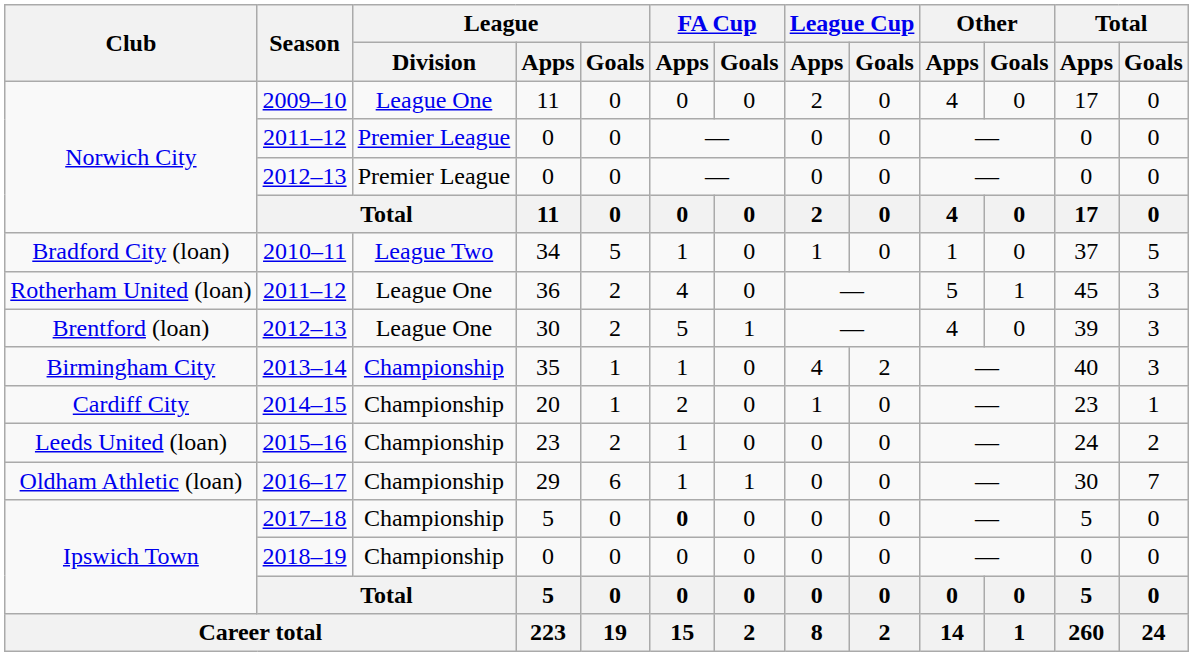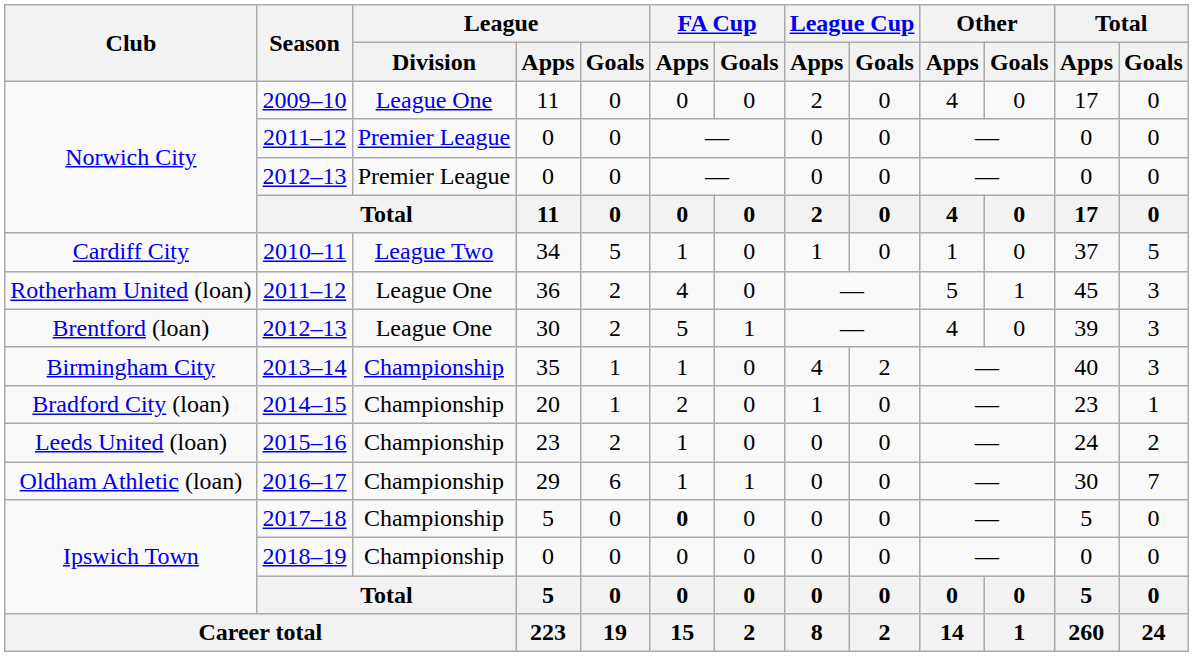2010–11 | Club: Bradford City (loan) -> Cardiff City
2014–15 | Club: Cardiff City -> Bradford City (loan)
